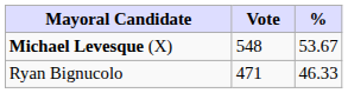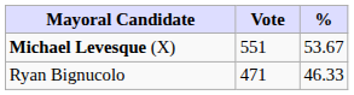Michael Levesque (X) | Vote: 548 -> 551
